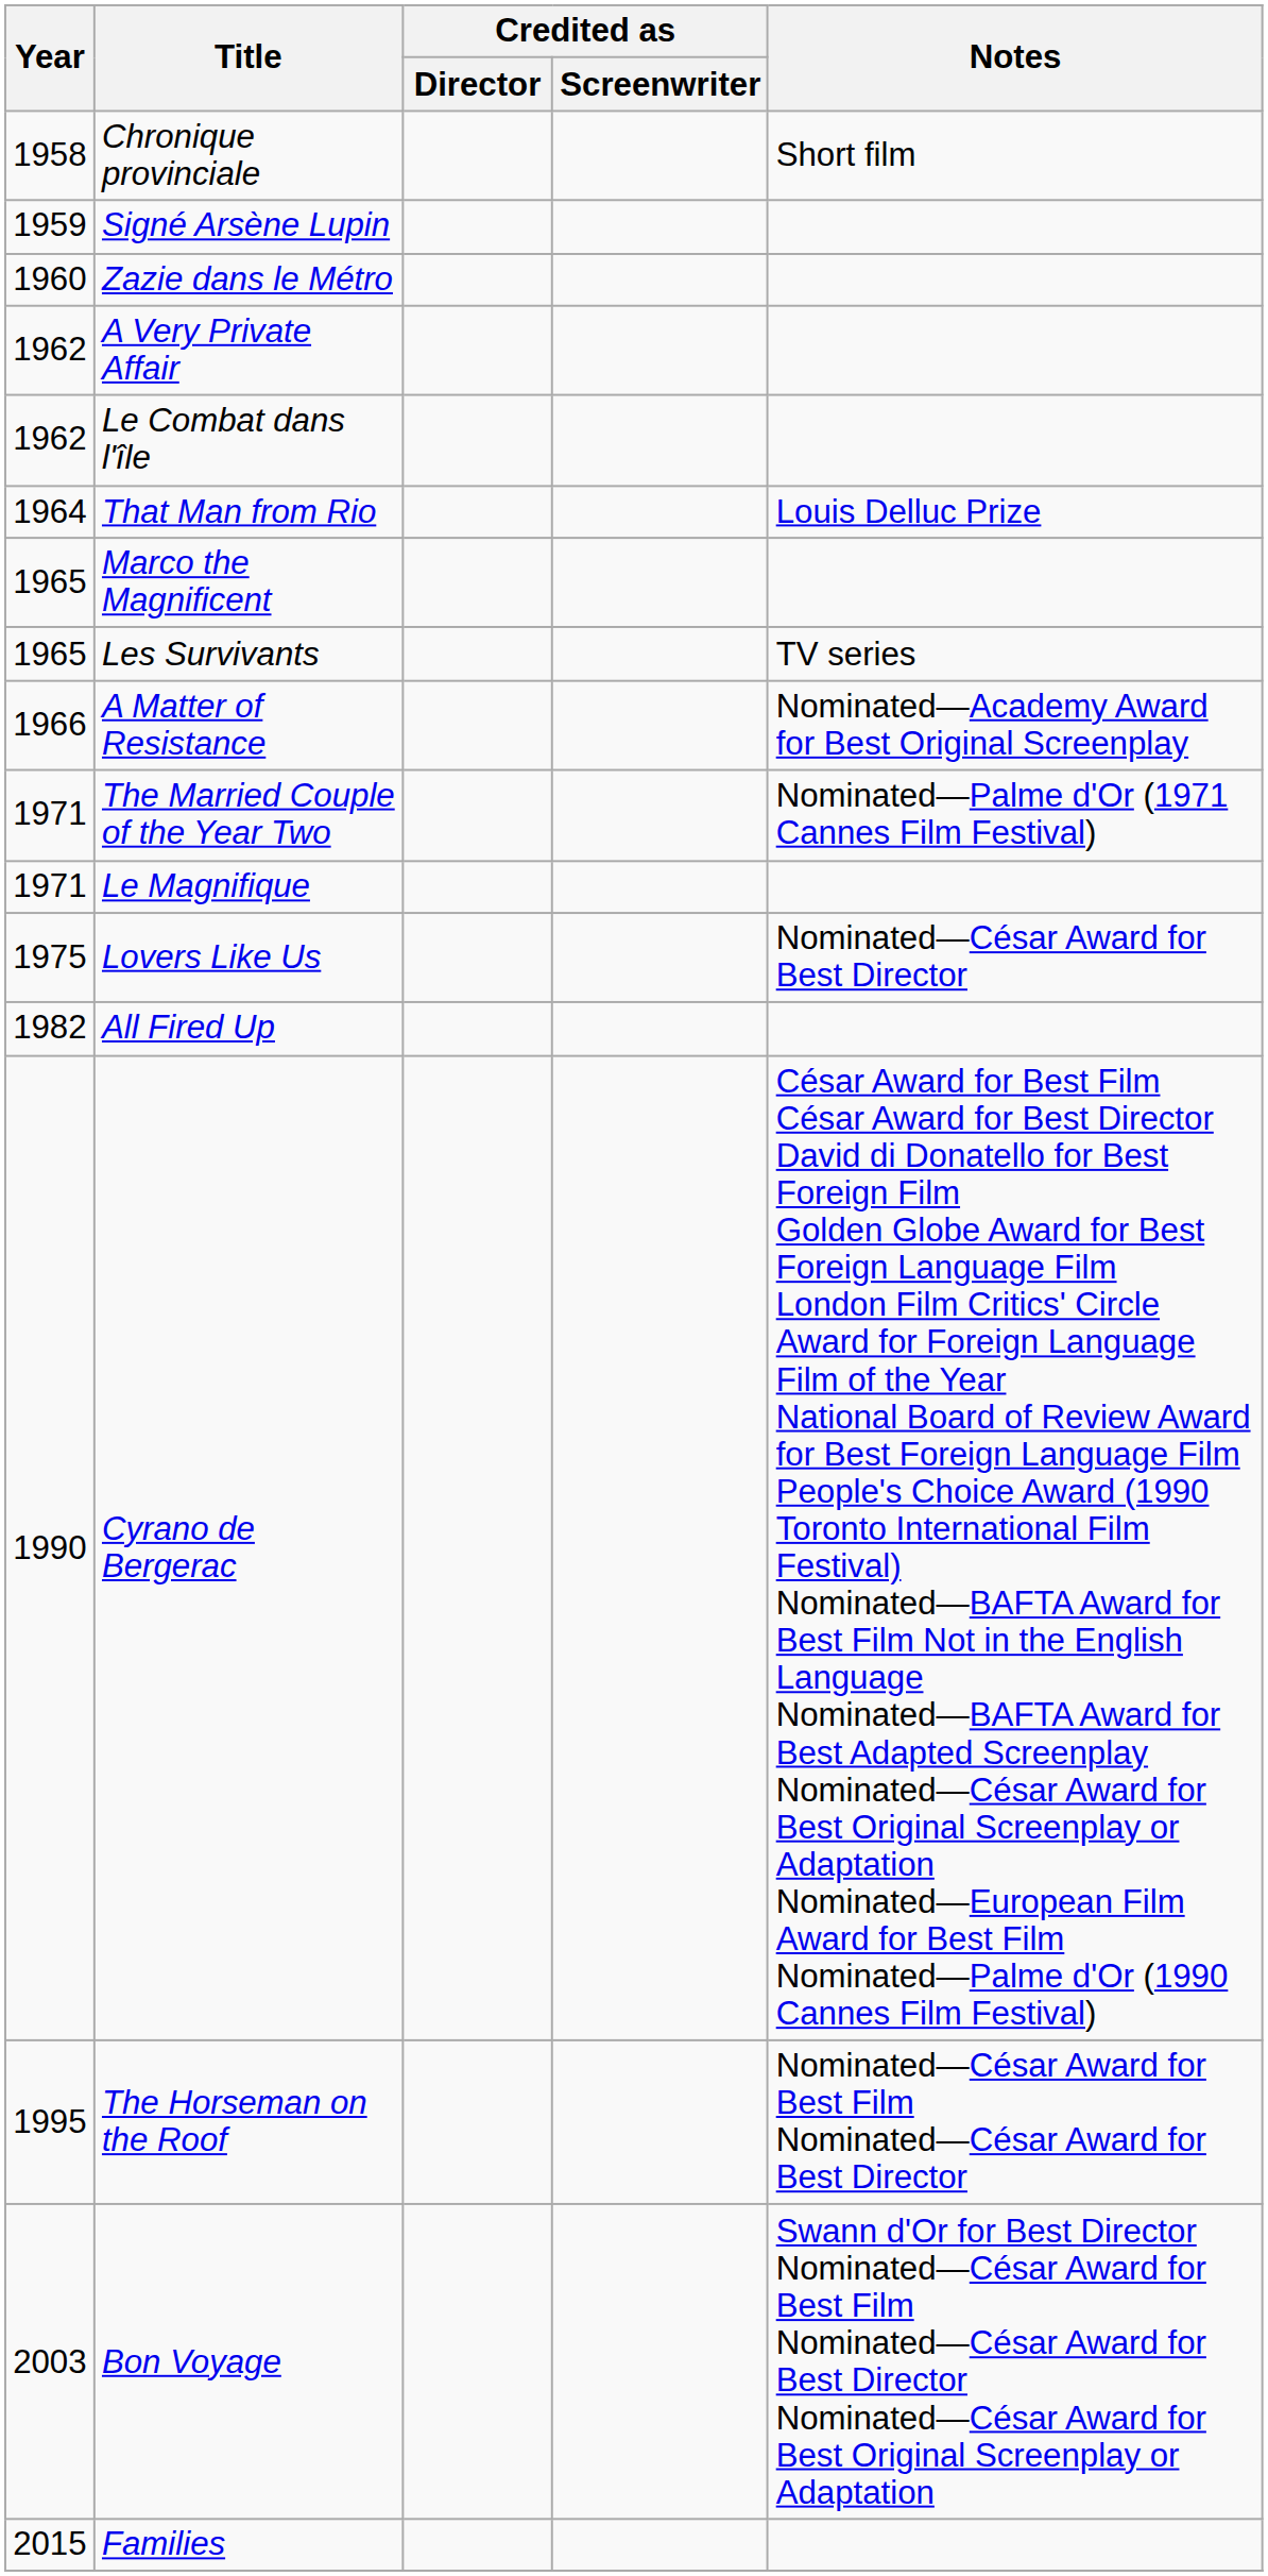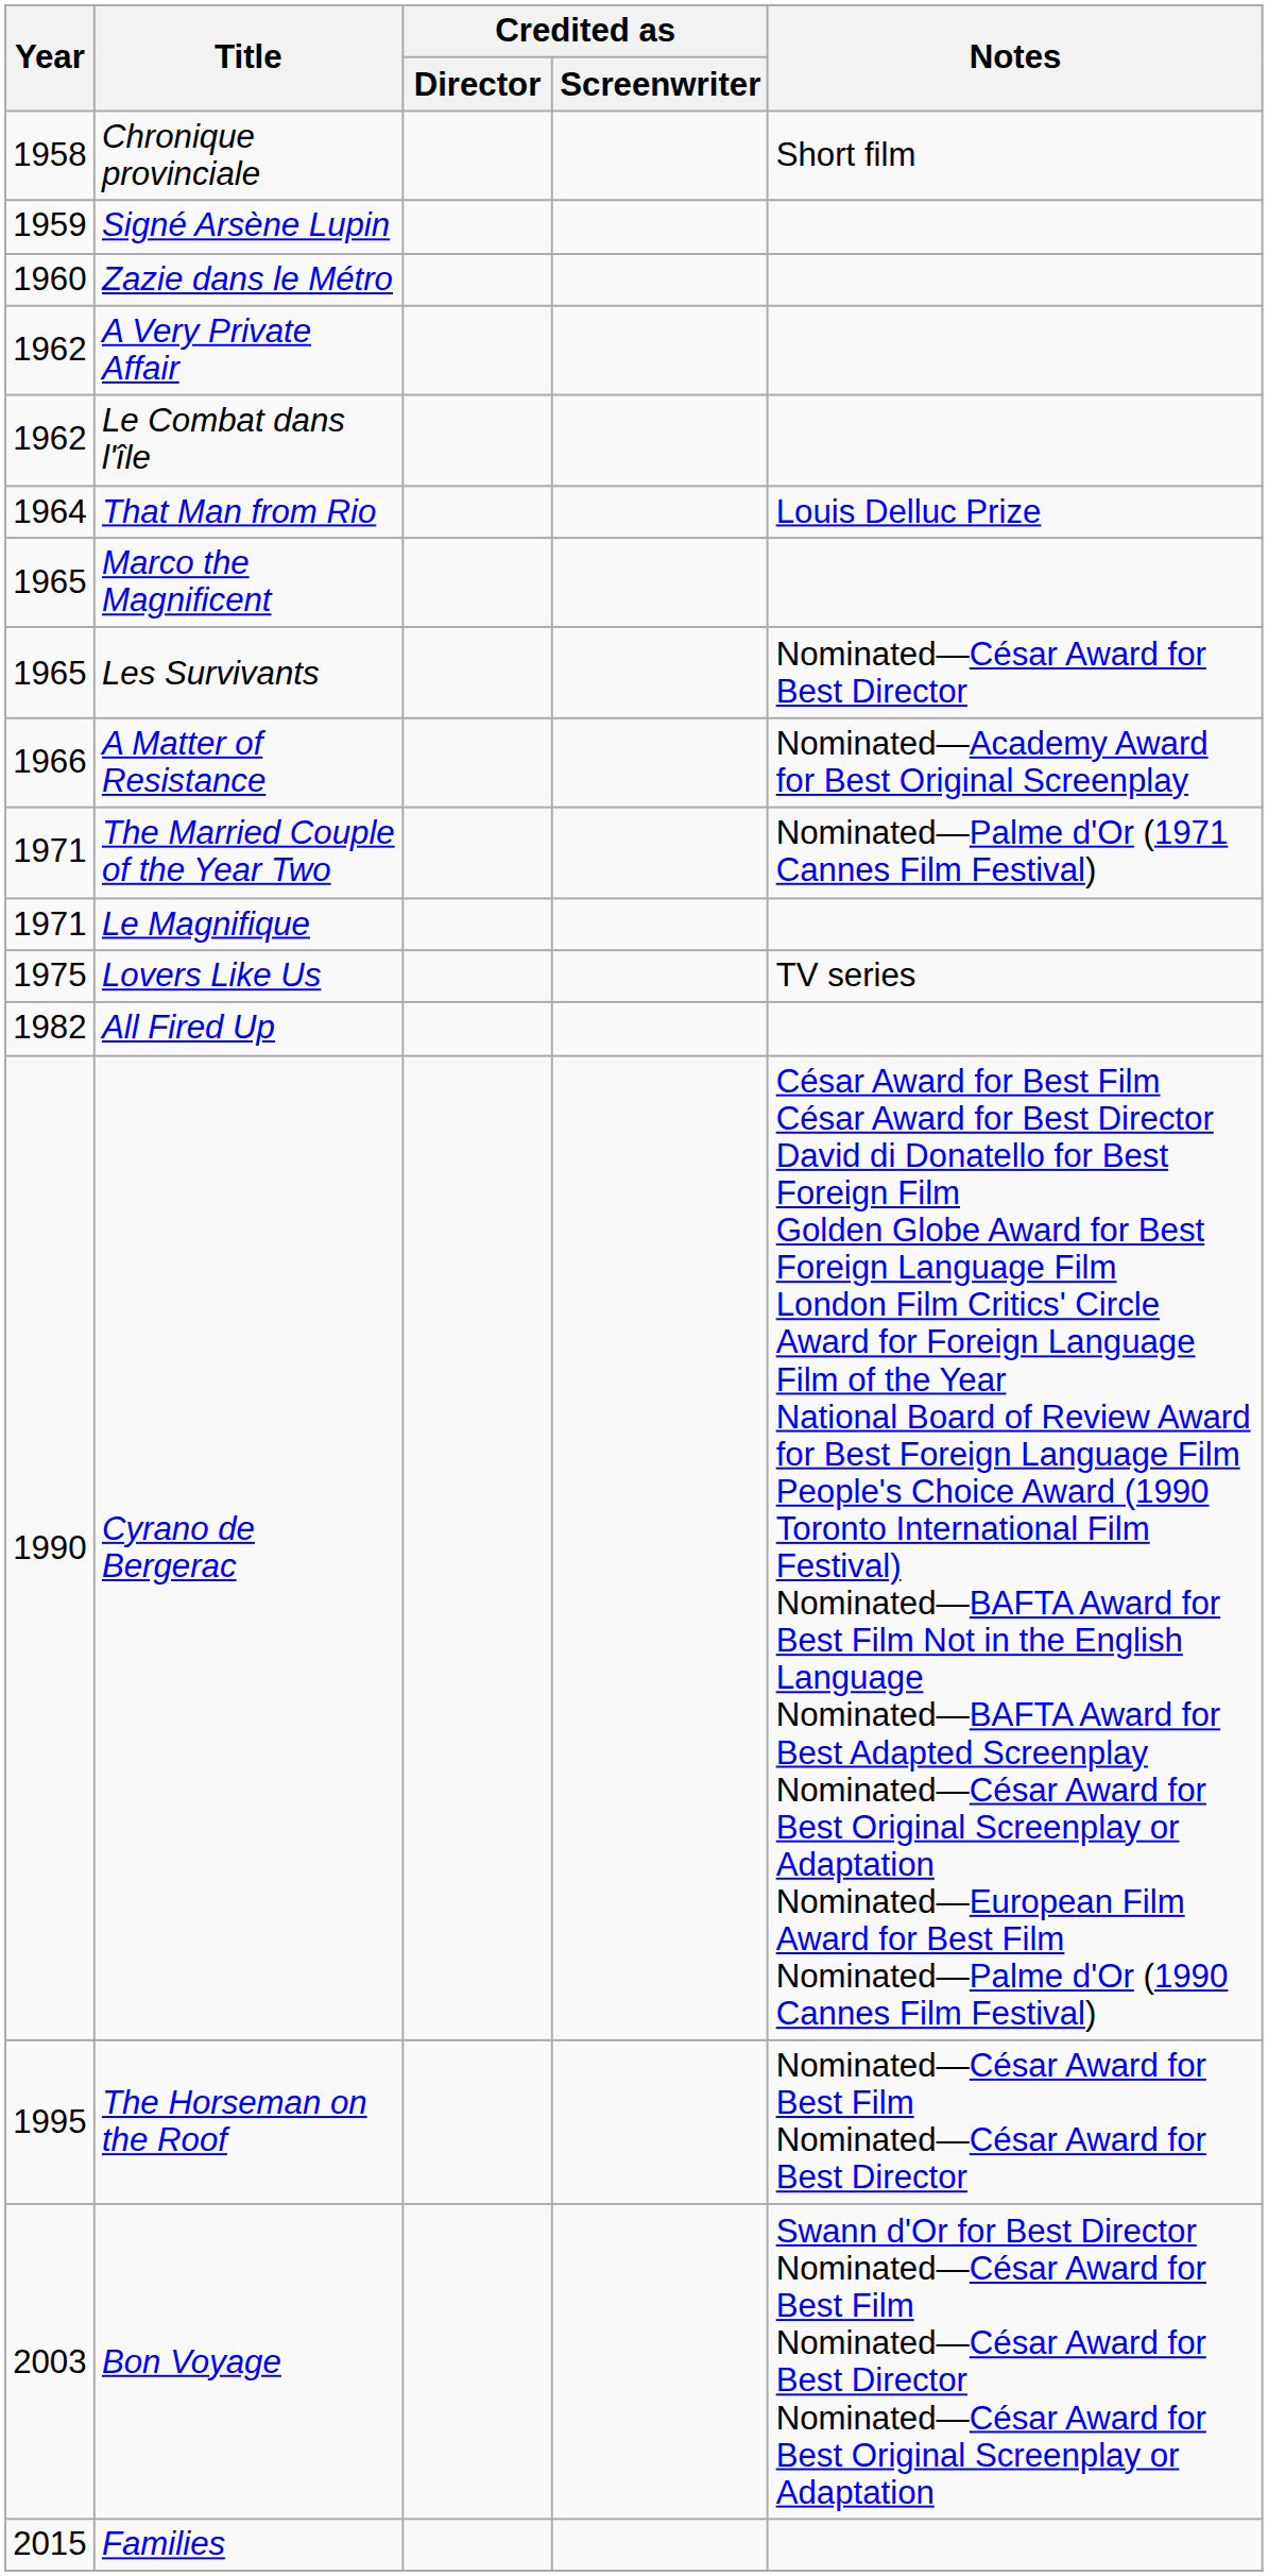Les Survivants | Notes: TV series -> Nominated—César Award for Best Director
Lovers Like Us | Notes: Nominated—César Award for Best Director -> TV series
